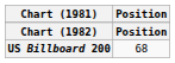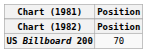US Billboard 200 | Position: 68 -> 70
